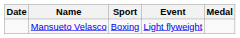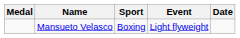columns swapped: Medal <-> Date
